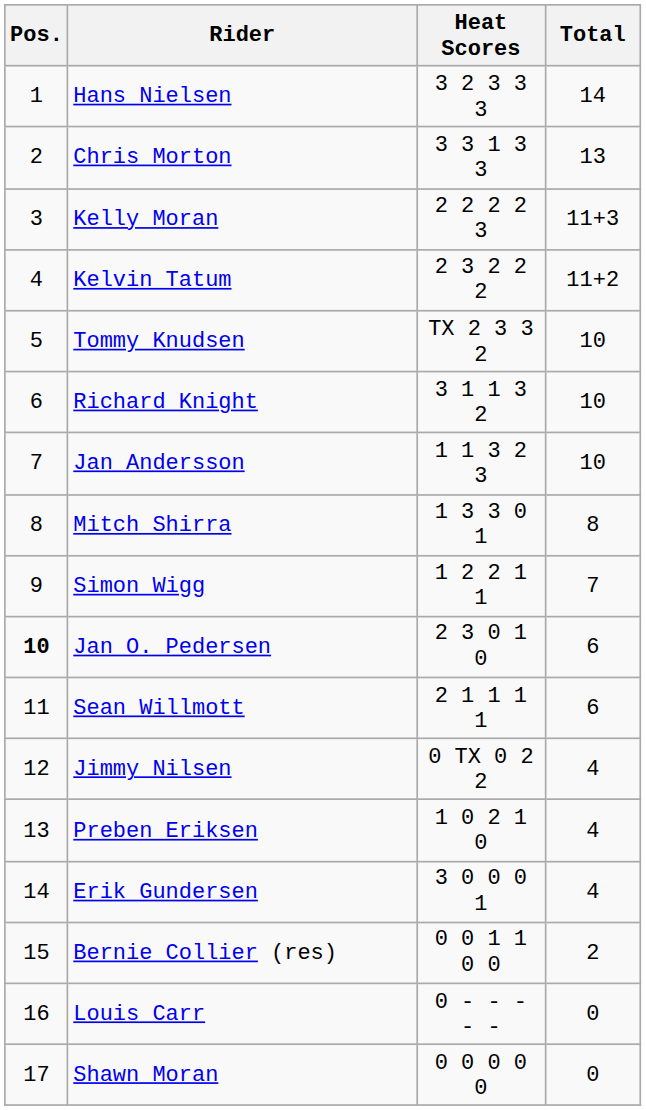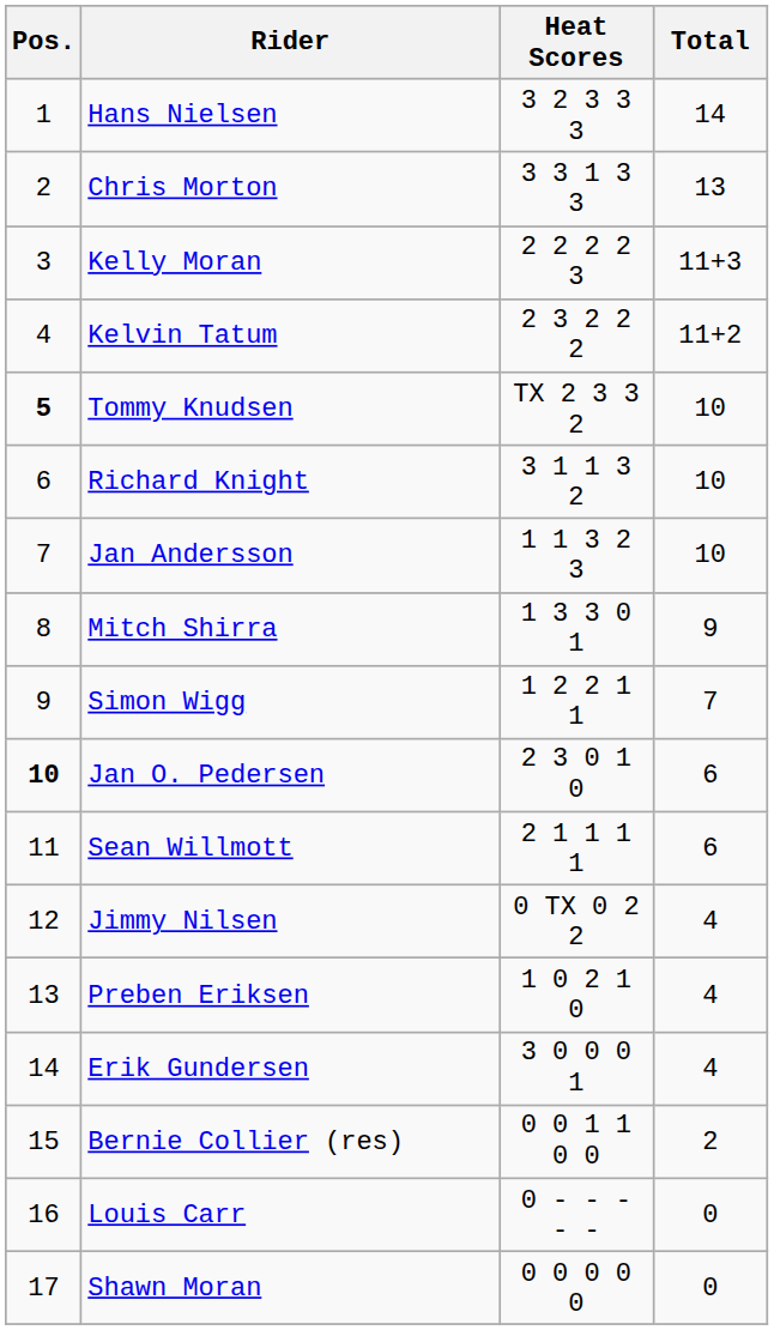Tommy Knudsen | Pos.: normal -> bold
Mitch Shirra | Total: 8 -> 9
